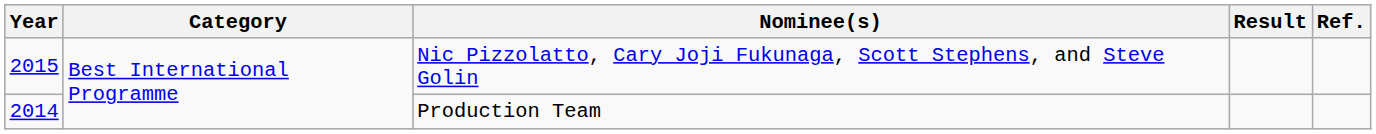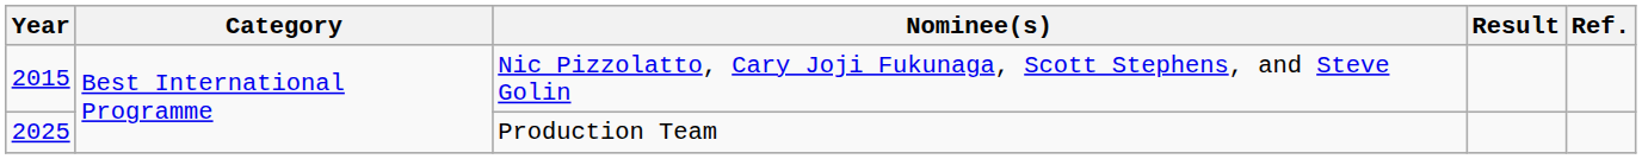Production Team | Year: 2014 -> 2025
